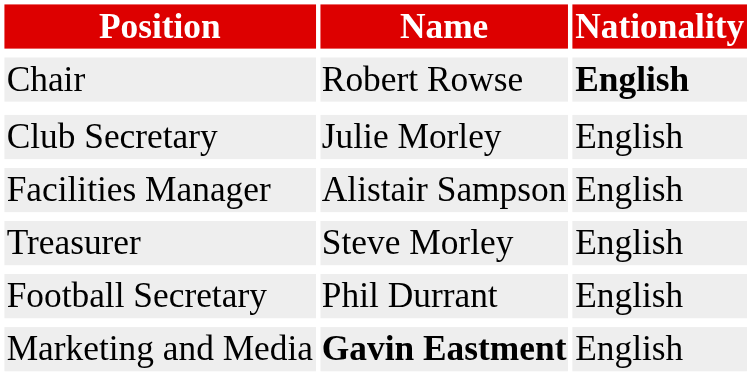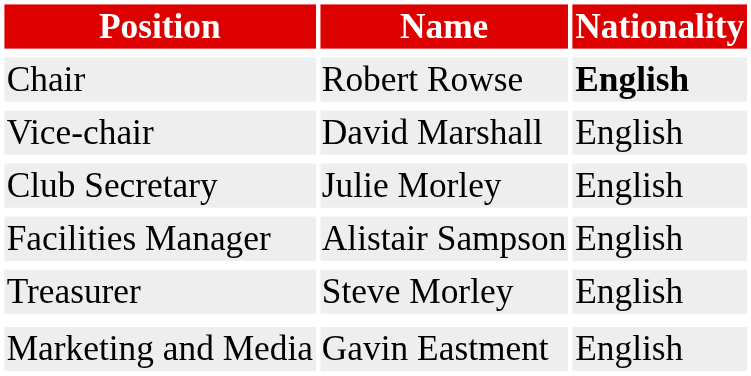+ row: Vice-chair | David Marshall | English
- row: Football Secretary | Phil Durrant | English
Marketing and Media | Name: bold -> normal
